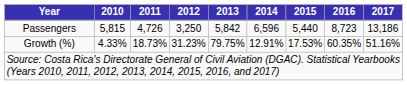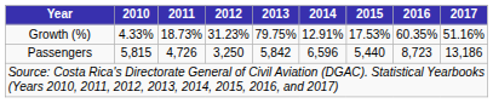rows swapped: Passengers <-> Growth (%)
